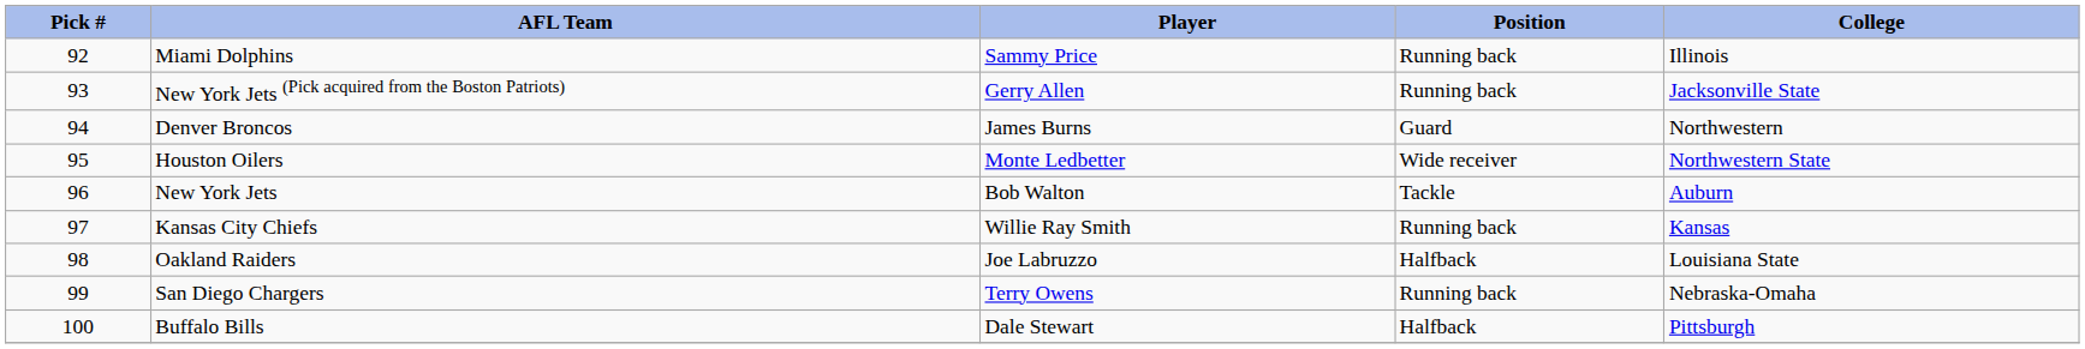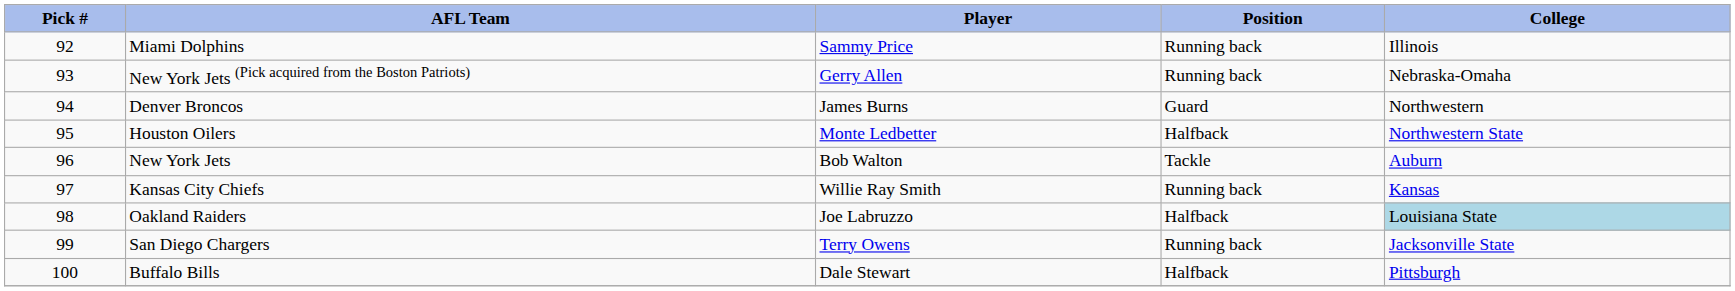New York Jets (Pick acquired from the Boston Patriots) | College: Jacksonville State -> Nebraska-Omaha
Houston Oilers | Position: Wide receiver -> Halfback
Oakland Raiders | College: no background -> lightblue background
San Diego Chargers | College: Nebraska-Omaha -> Jacksonville State
